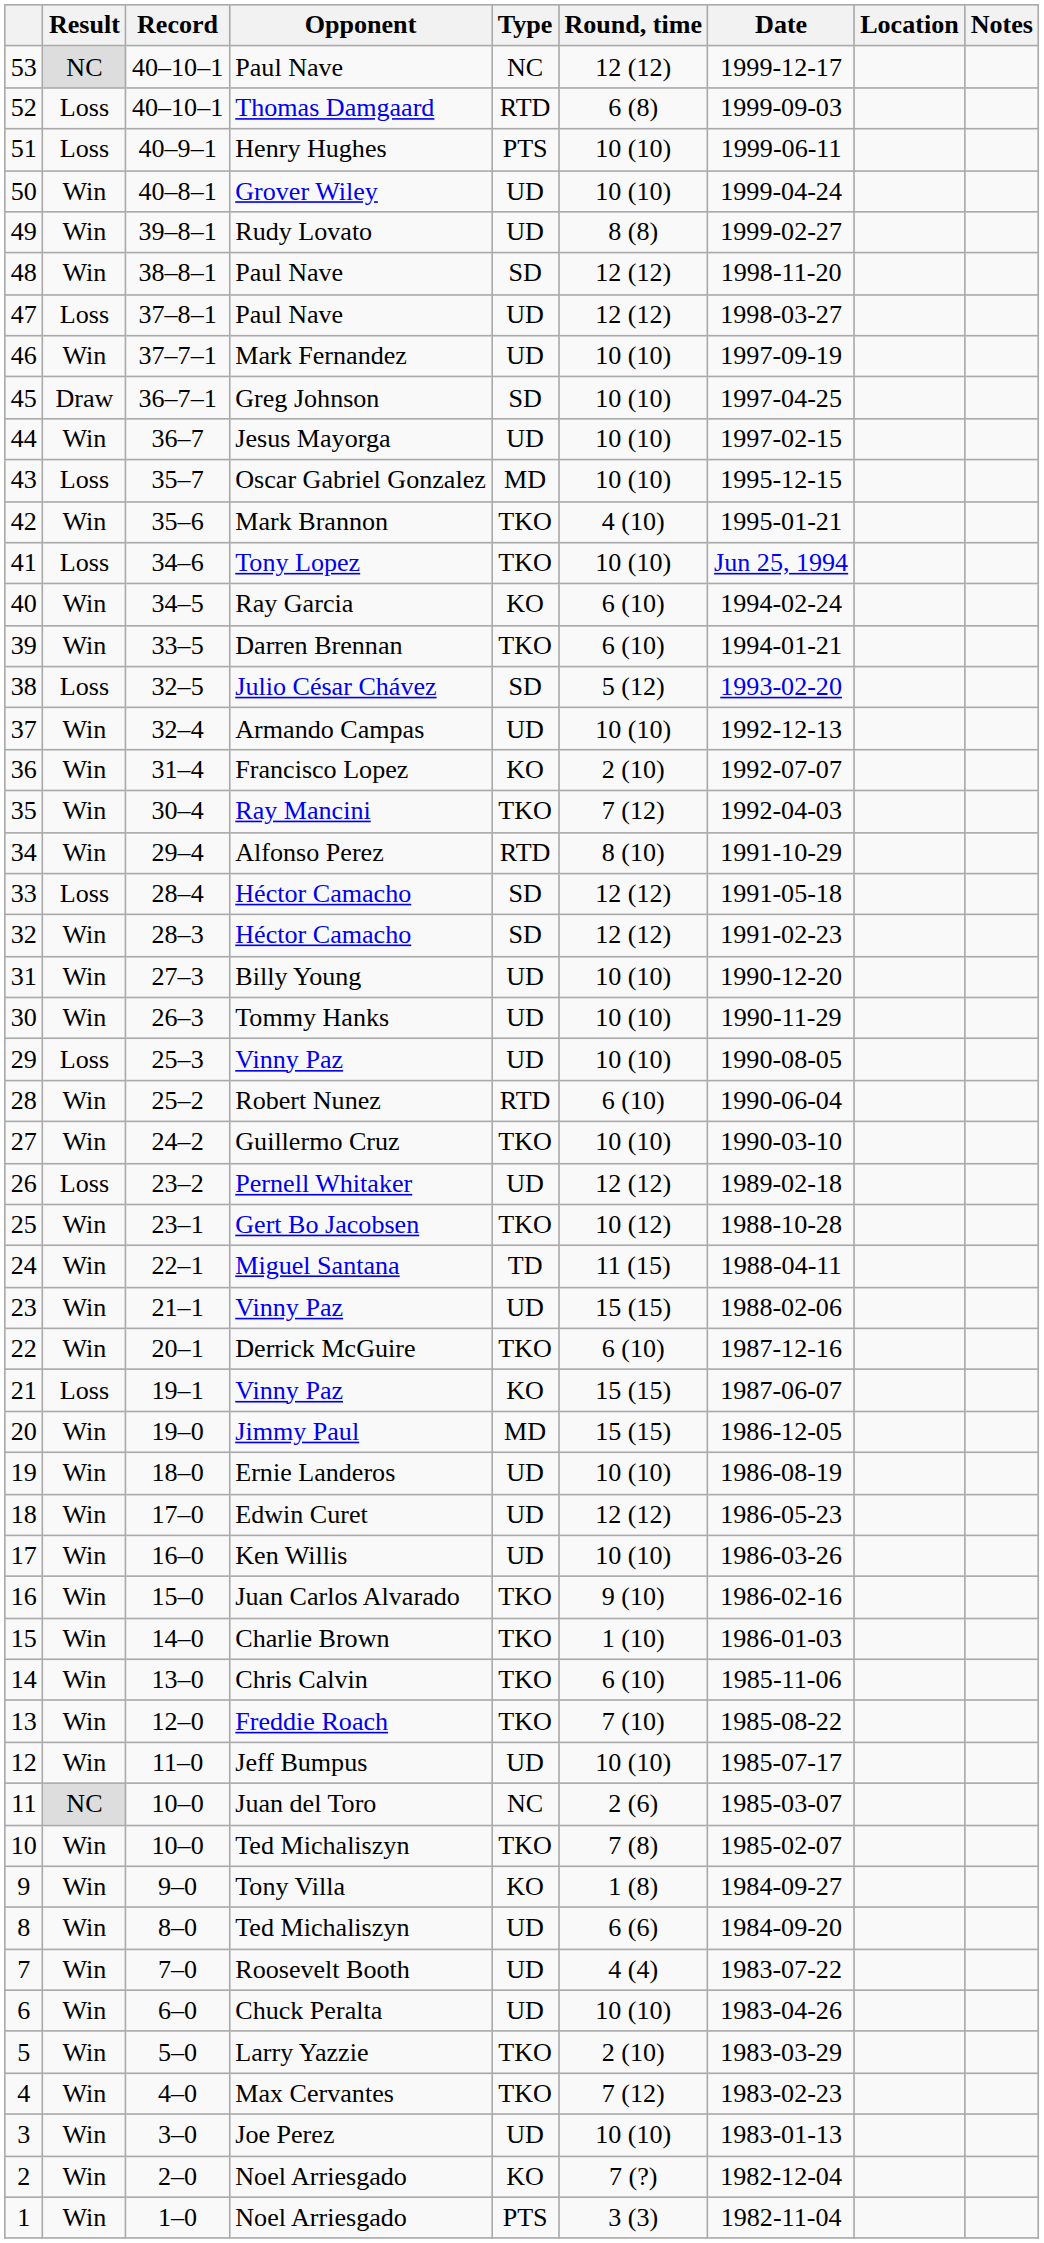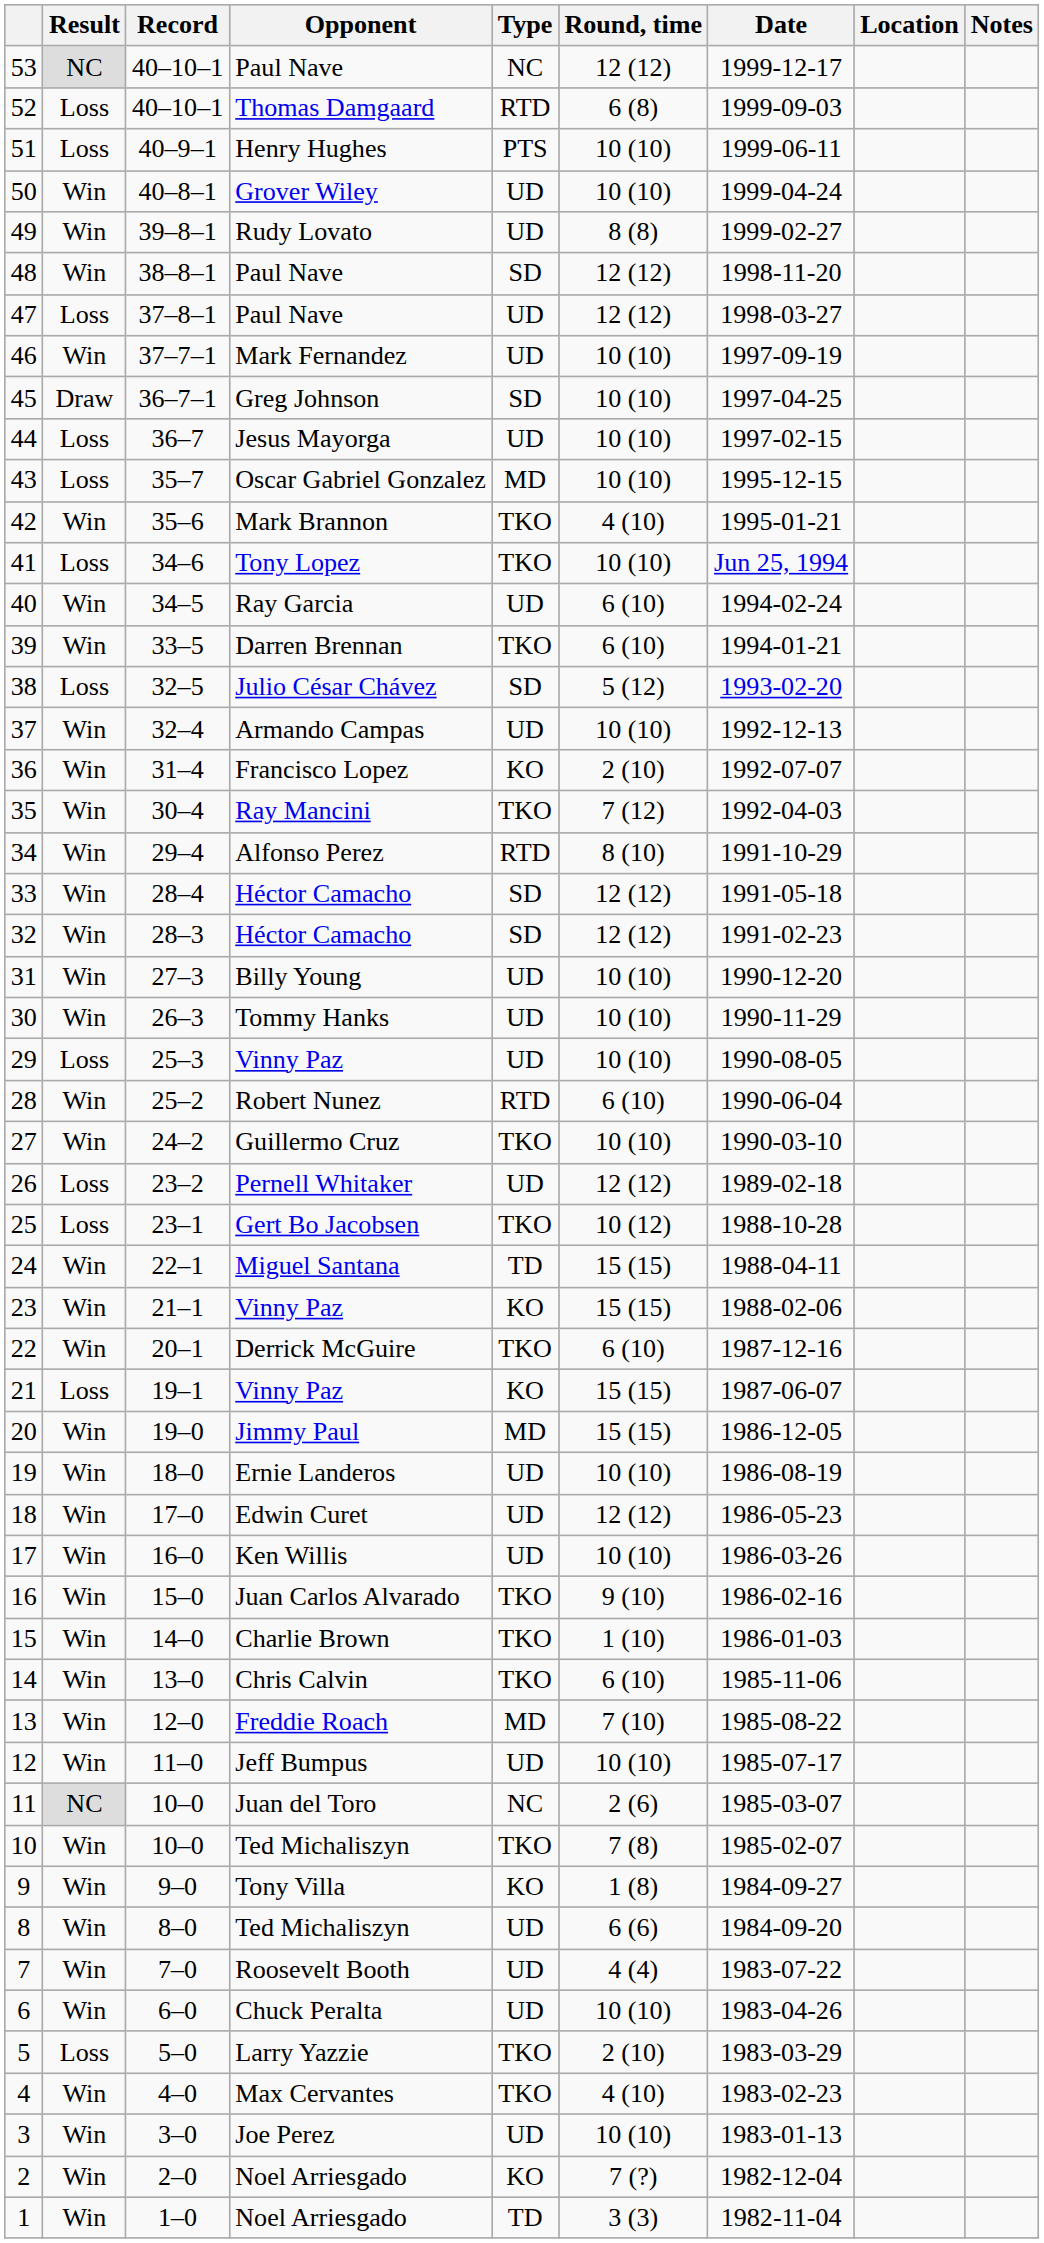44 | Result: Win -> Loss
40 | Type: KO -> UD
33 | Result: Loss -> Win
25 | Result: Win -> Loss
24 | Round, time: 11 (15) -> 15 (15)
23 | Type: UD -> KO
13 | Type: TKO -> MD
5 | Result: Win -> Loss
4 | Round, time: 7 (12) -> 4 (10)
1 | Type: PTS -> TD
